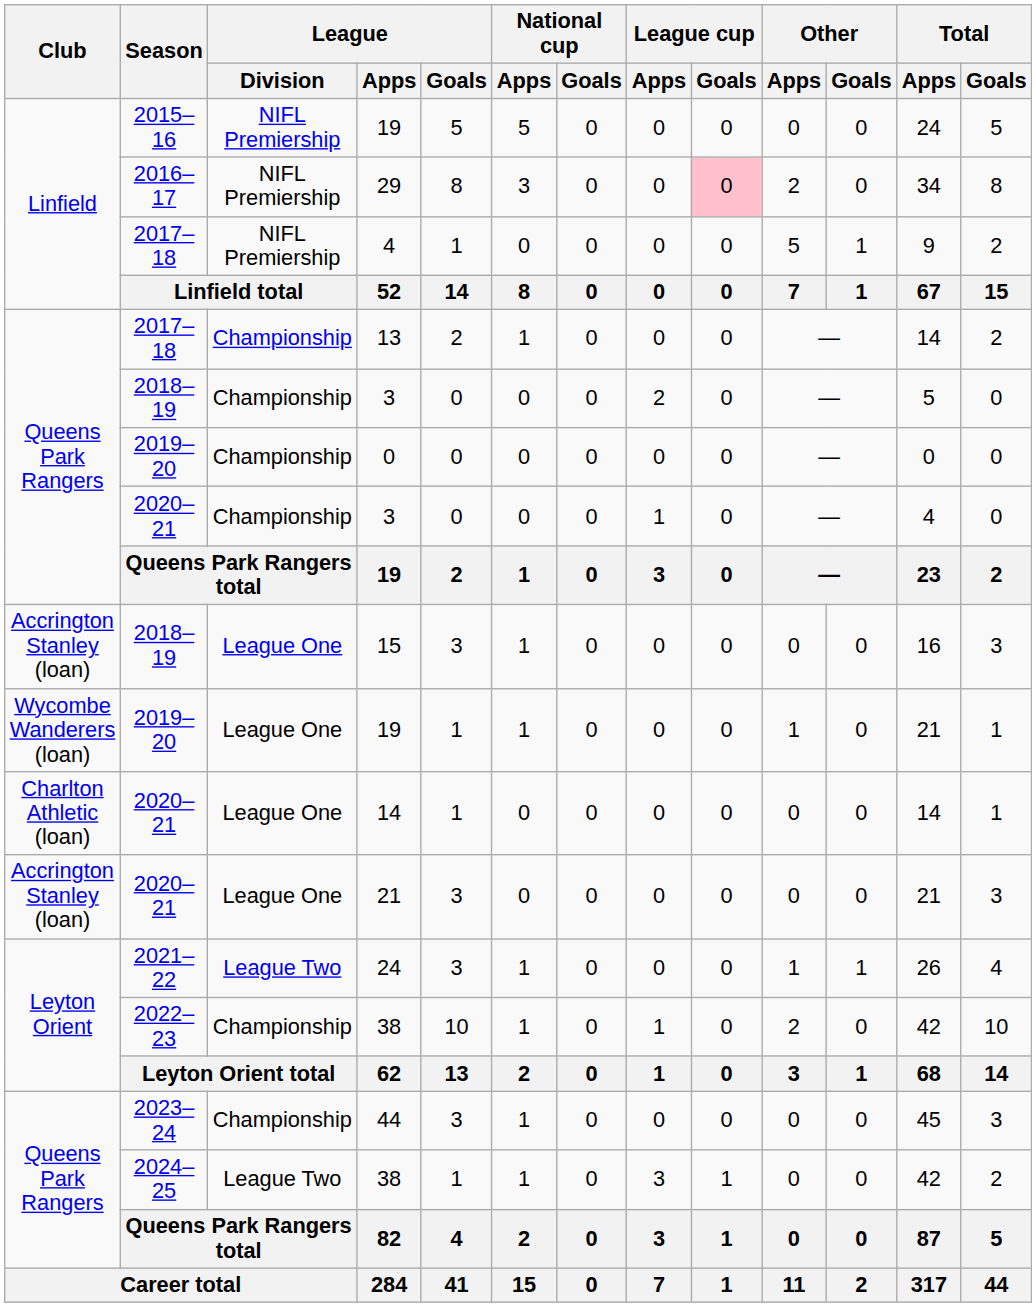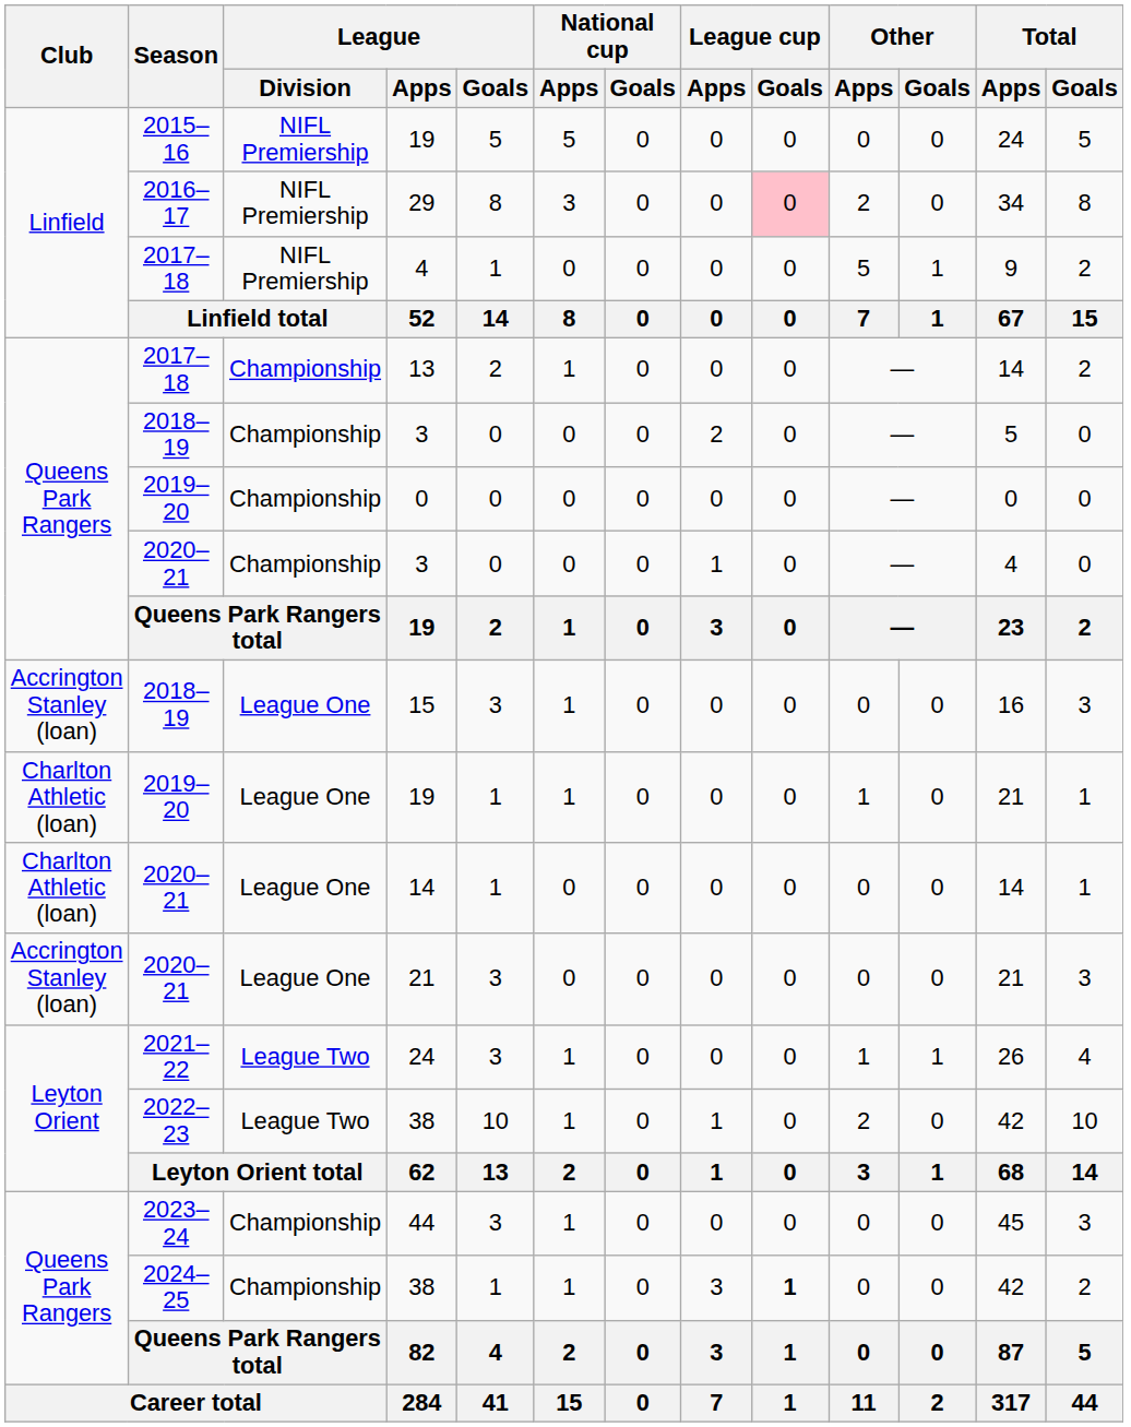2019–20 / 19 | Club: Wycombe Wanderers (loan) -> Charlton Athletic (loan)
2022–23 / 38 | League / Division: Championship -> League Two
2024–25 / 38 | League / Division: League Two -> Championship
2024–25 / 38 | League cup / Goals: normal -> bold
